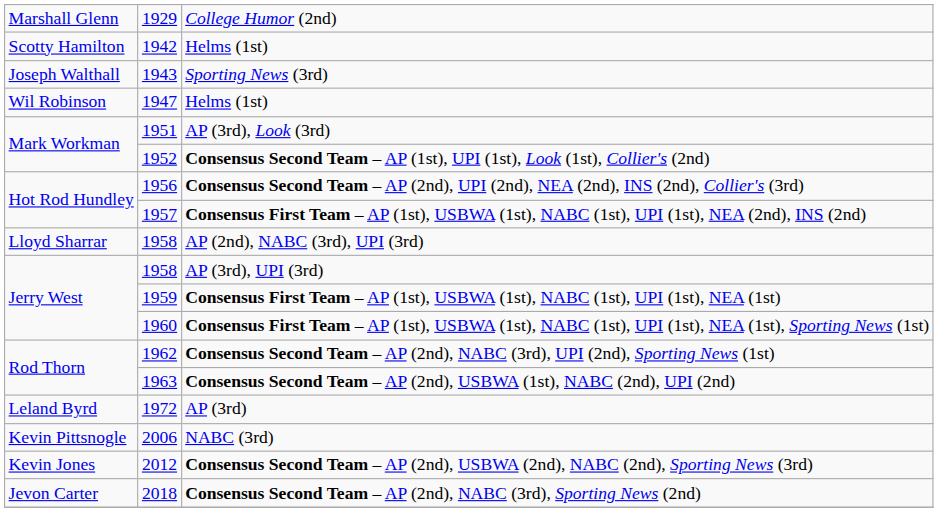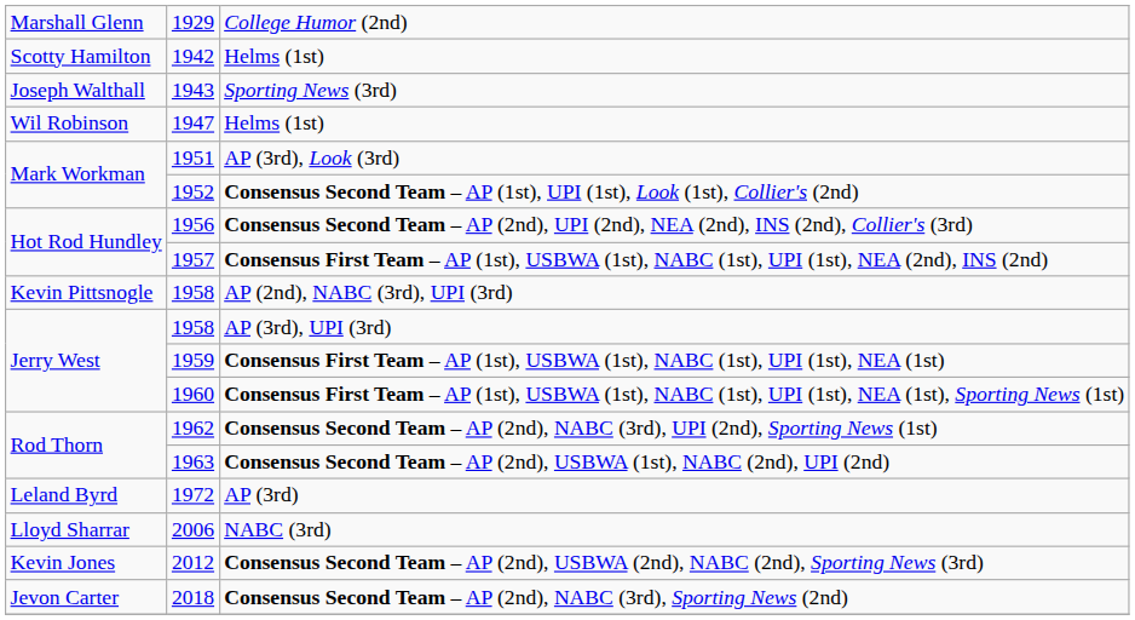AP (2nd), NABC (3rd), UPI (3rd) | column 1: Lloyd Sharrar -> Kevin Pittsnogle
NABC (3rd) | column 1: Kevin Pittsnogle -> Lloyd Sharrar
